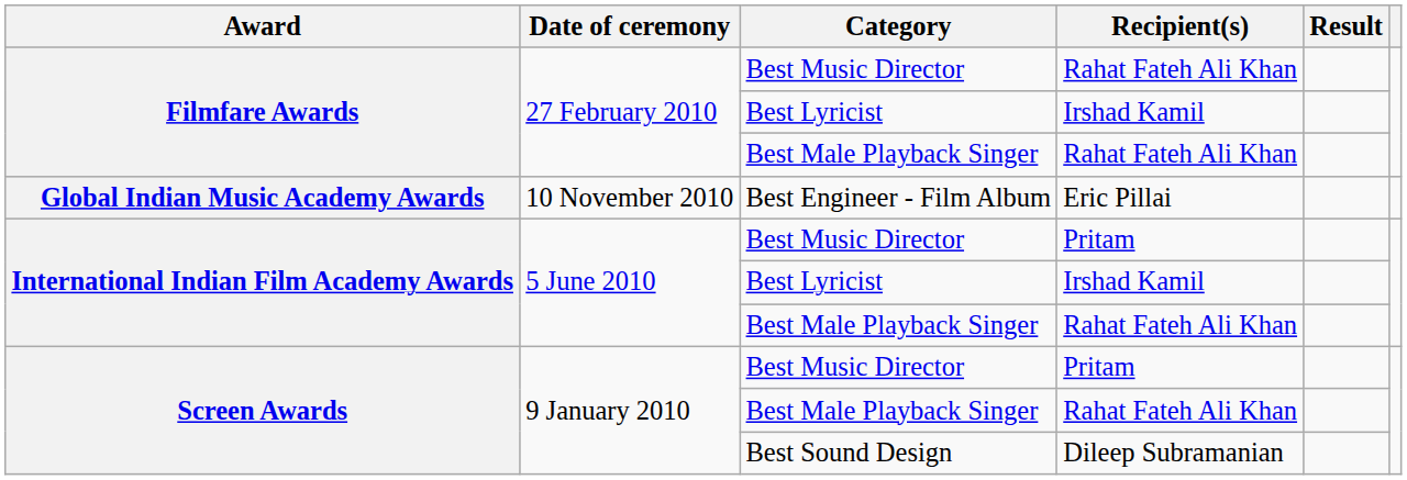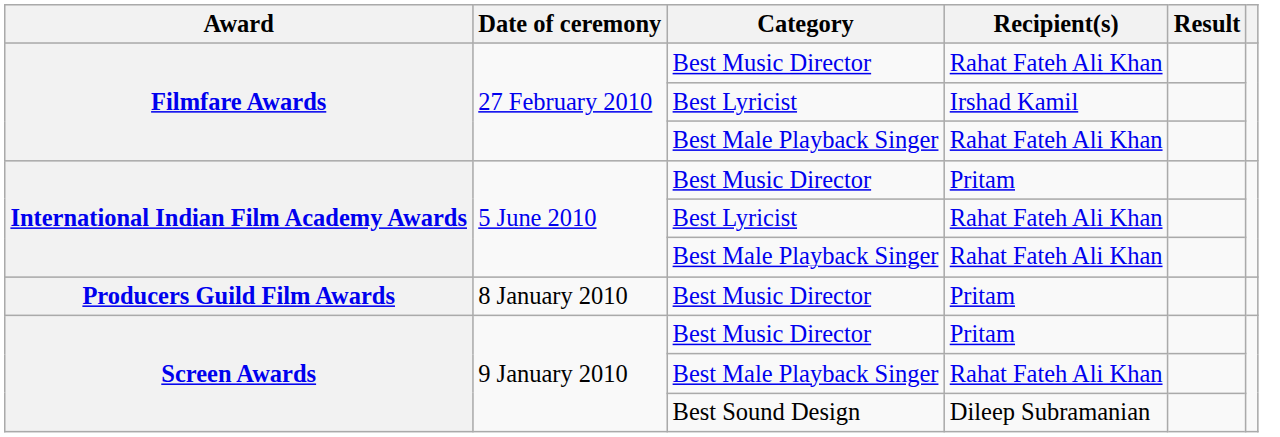- row: Global Indian Music Academy Awards | 10 November 2010 | Best Engineer - Film Album | Eric Pillai
International Indian Film Academy Awards / Best Lyricist | Recipient(s): Irshad Kamil -> Rahat Fateh Ali Khan
+ row: Producers Guild Film Awards | 8 January 2010 | Best Music Director | Pritam
